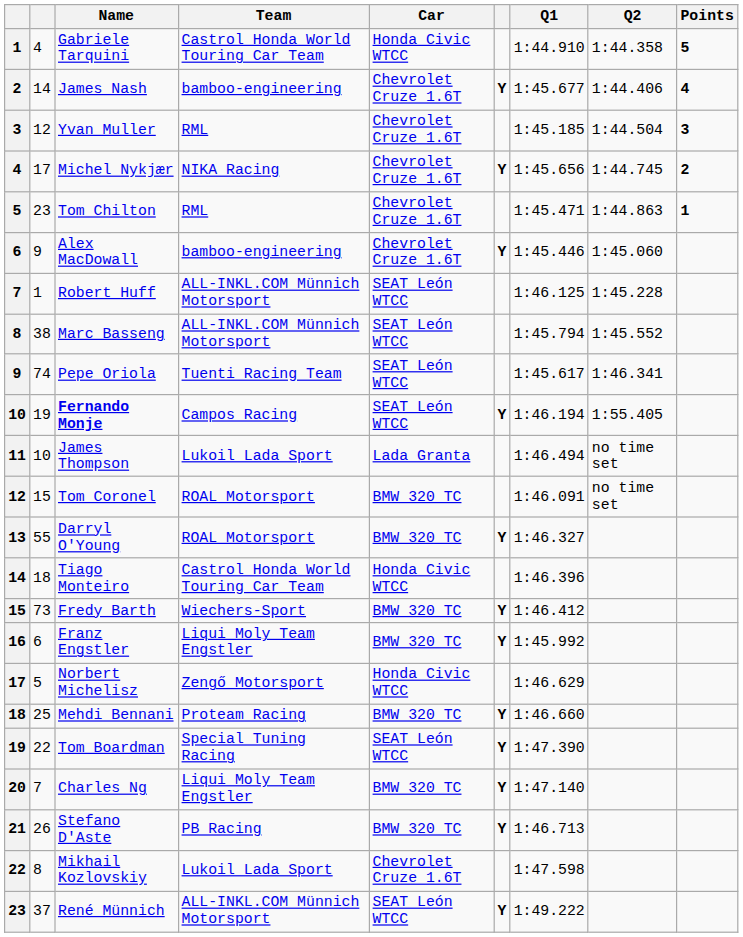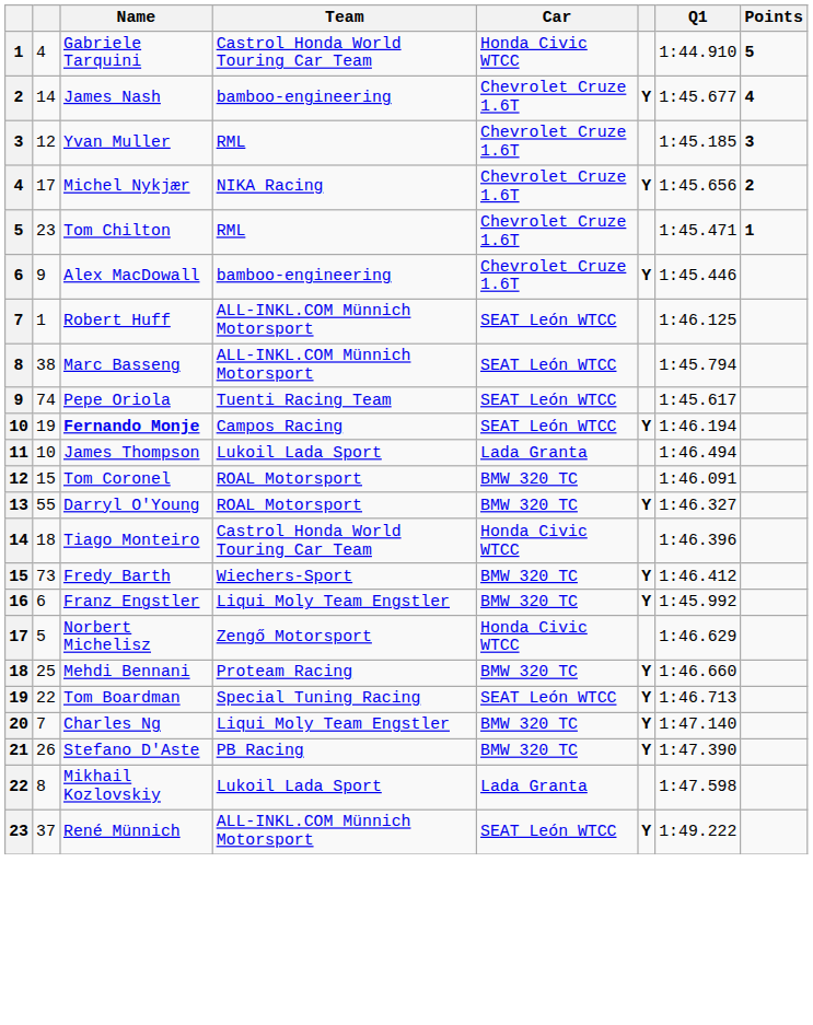- column: Q2 | 1:44.358 | 1:44.406 | 1:44.504 | 1:44.745 | 1:44.863 | 1:45.060 | 1:45.228 | 1:45.552 | 1:46.341 | 1:55.405 | no time set | no time set
Tom Boardman | Q1: 1:47.390 -> 1:46.713
Stefano D'Aste | Q1: 1:46.713 -> 1:47.390
Mikhail Kozlovskiy | Car: Chevrolet Cruze 1.6T -> Lada Granta
